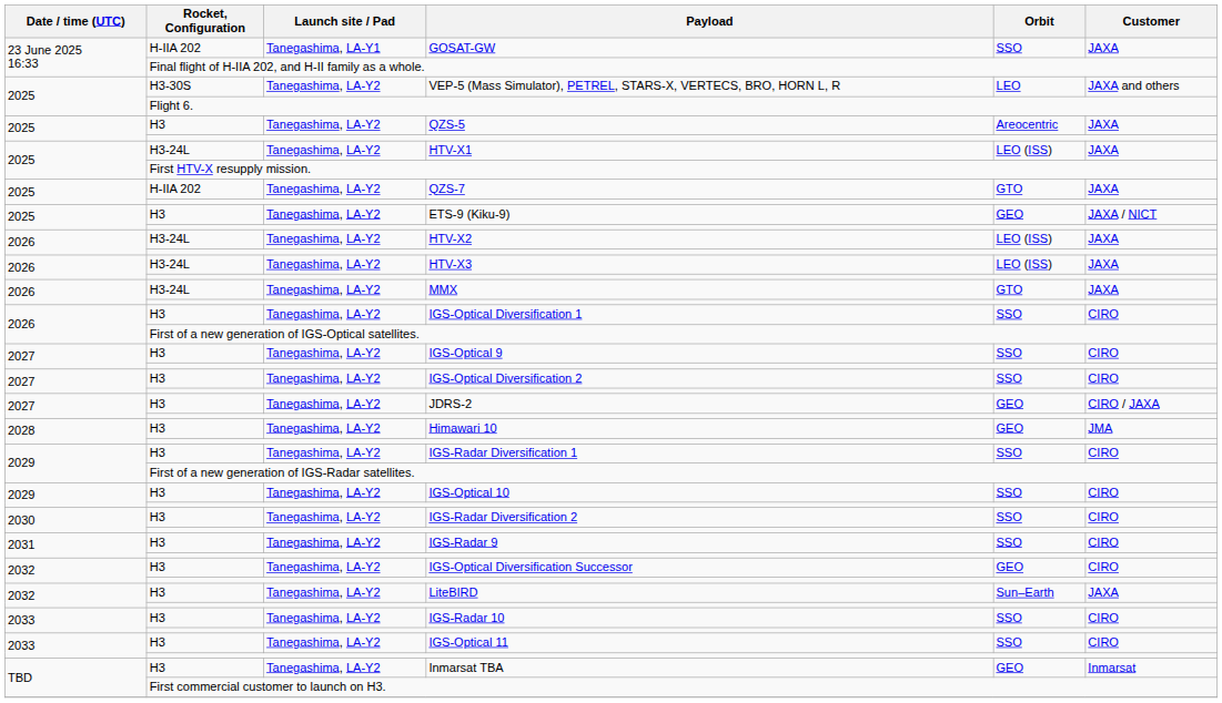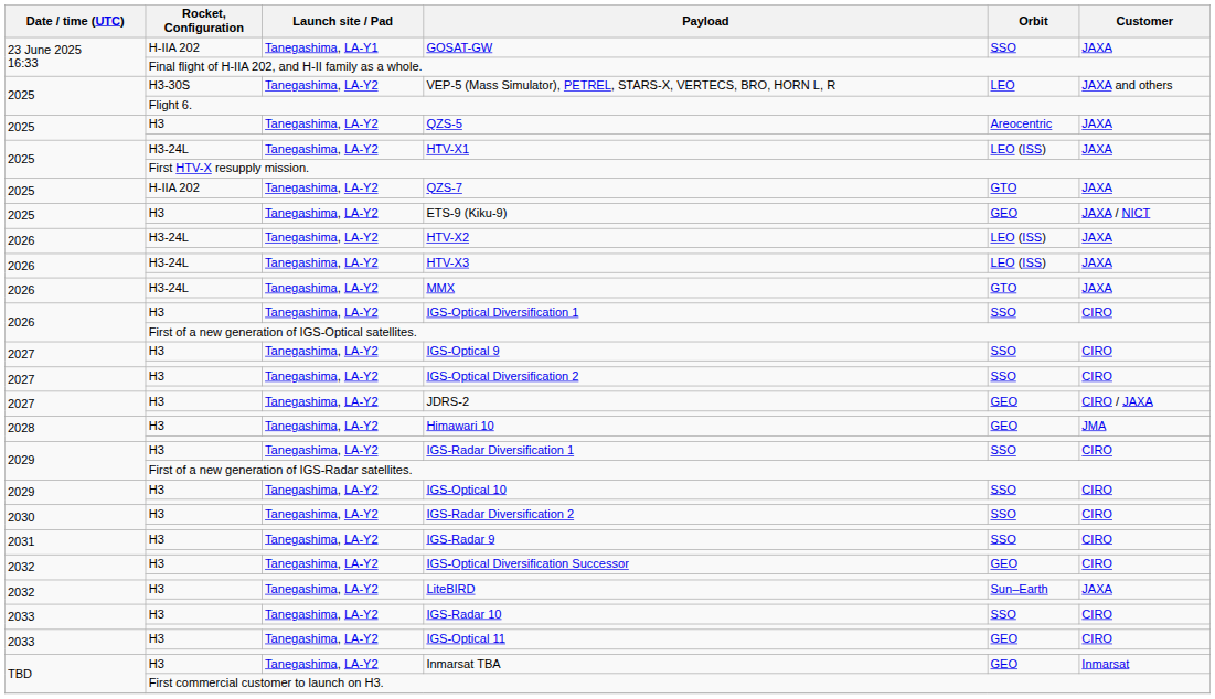IGS-Optical 11 | Orbit: SSO -> GEO
